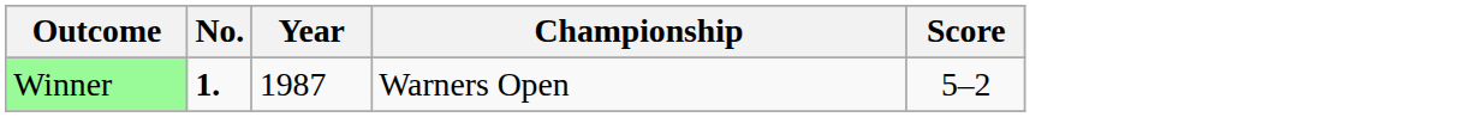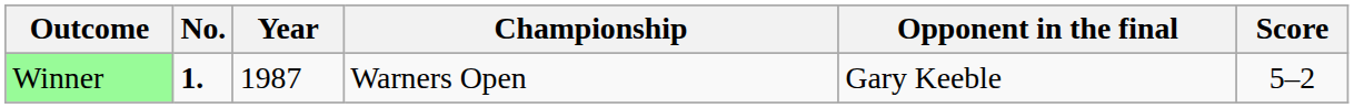+ column: Opponent in the final | Gary Keeble
